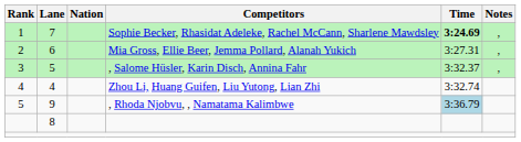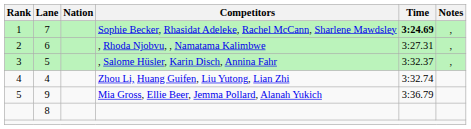6 | Competitors: Mia Gross, Ellie Beer, Jemma Pollard, Alanah Yukich -> , Rhoda Njobvu, , Namatama Kalimbwe
9 | Competitors: , Rhoda Njobvu, , Namatama Kalimbwe -> Mia Gross, Ellie Beer, Jemma Pollard, Alanah Yukich
9 | Time: lightblue background -> no background
